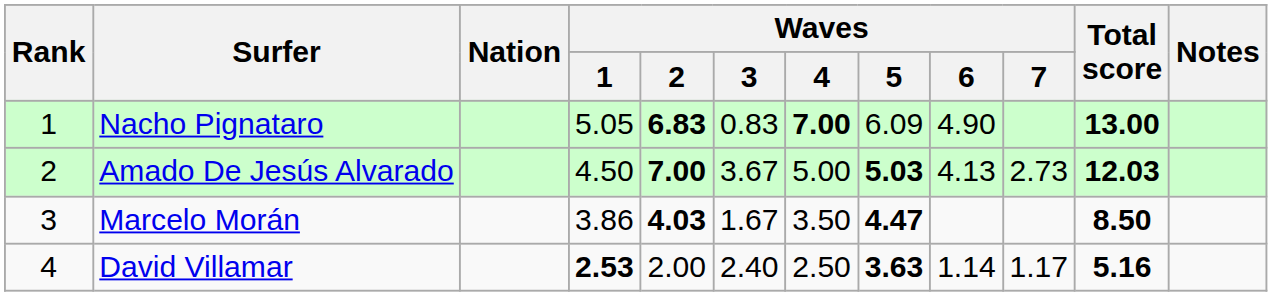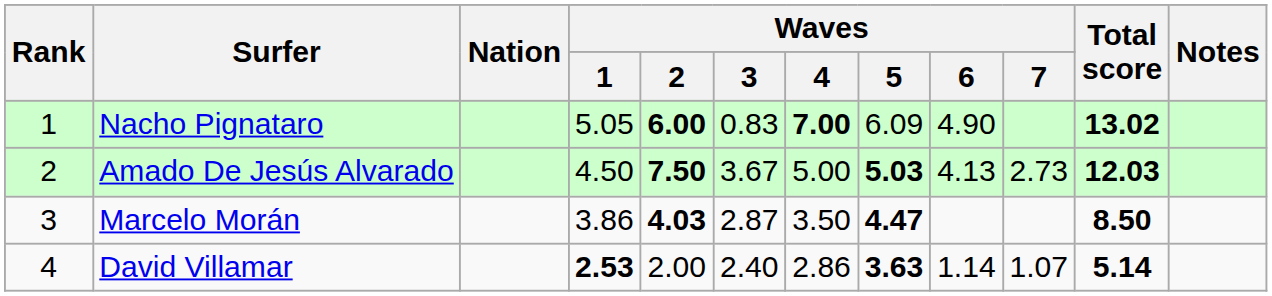Nacho Pignataro | Waves / 2: 6.83 -> 6.00
Nacho Pignataro | Total score: 13.00 -> 13.02
Amado De Jesús Alvarado | Waves / 2: 7.00 -> 7.50
Marcelo Morán | Waves / 3: 1.67 -> 2.87
David Villamar | Waves / 4: 2.50 -> 2.86
David Villamar | Waves / 7: 1.17 -> 1.07
David Villamar | Total score: 5.16 -> 5.14
